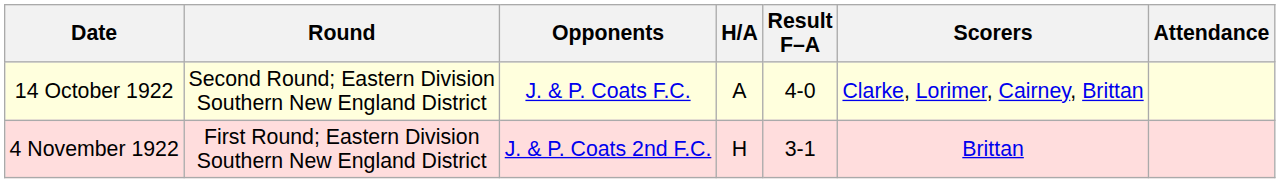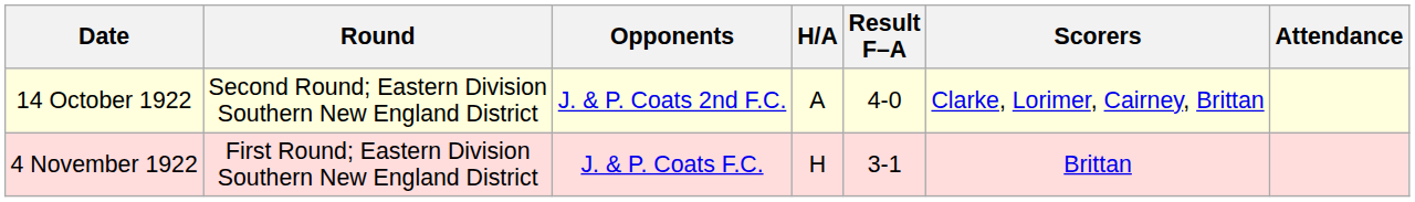14 October 1922 | Opponents: J. & P. Coats F.C. -> J. & P. Coats 2nd F.C.
4 November 1922 | Opponents: J. & P. Coats 2nd F.C. -> J. & P. Coats F.C.
